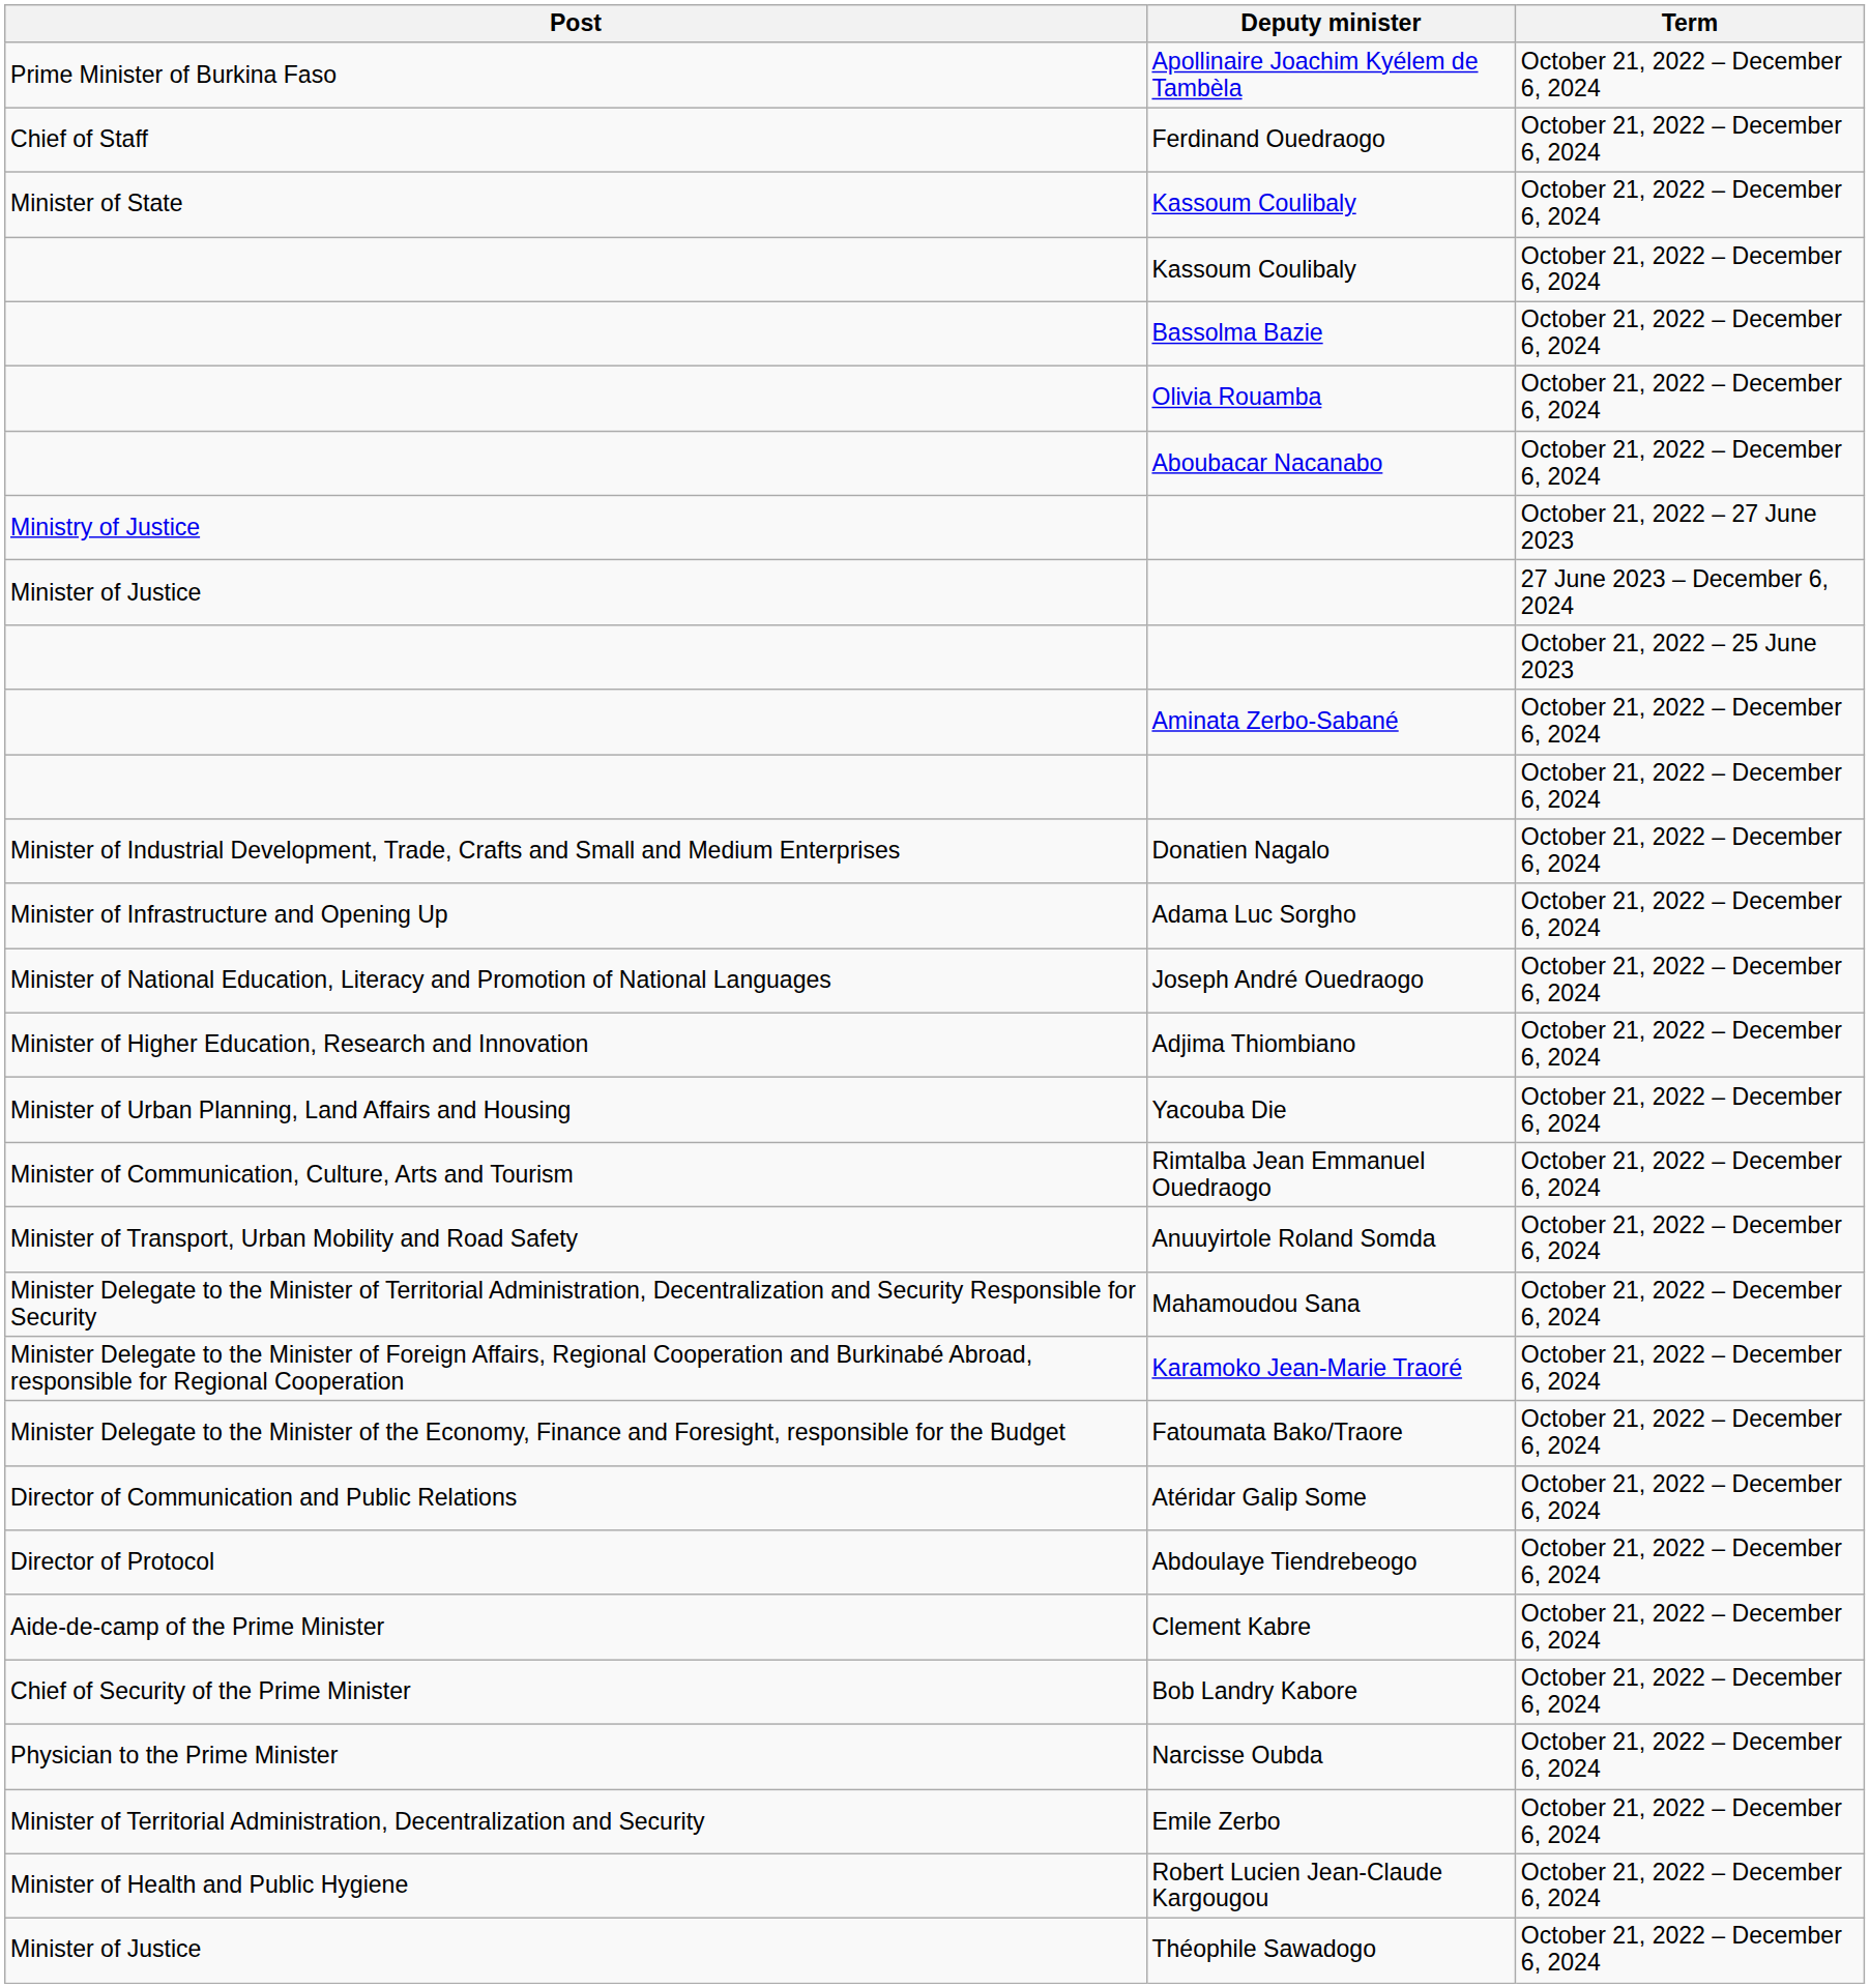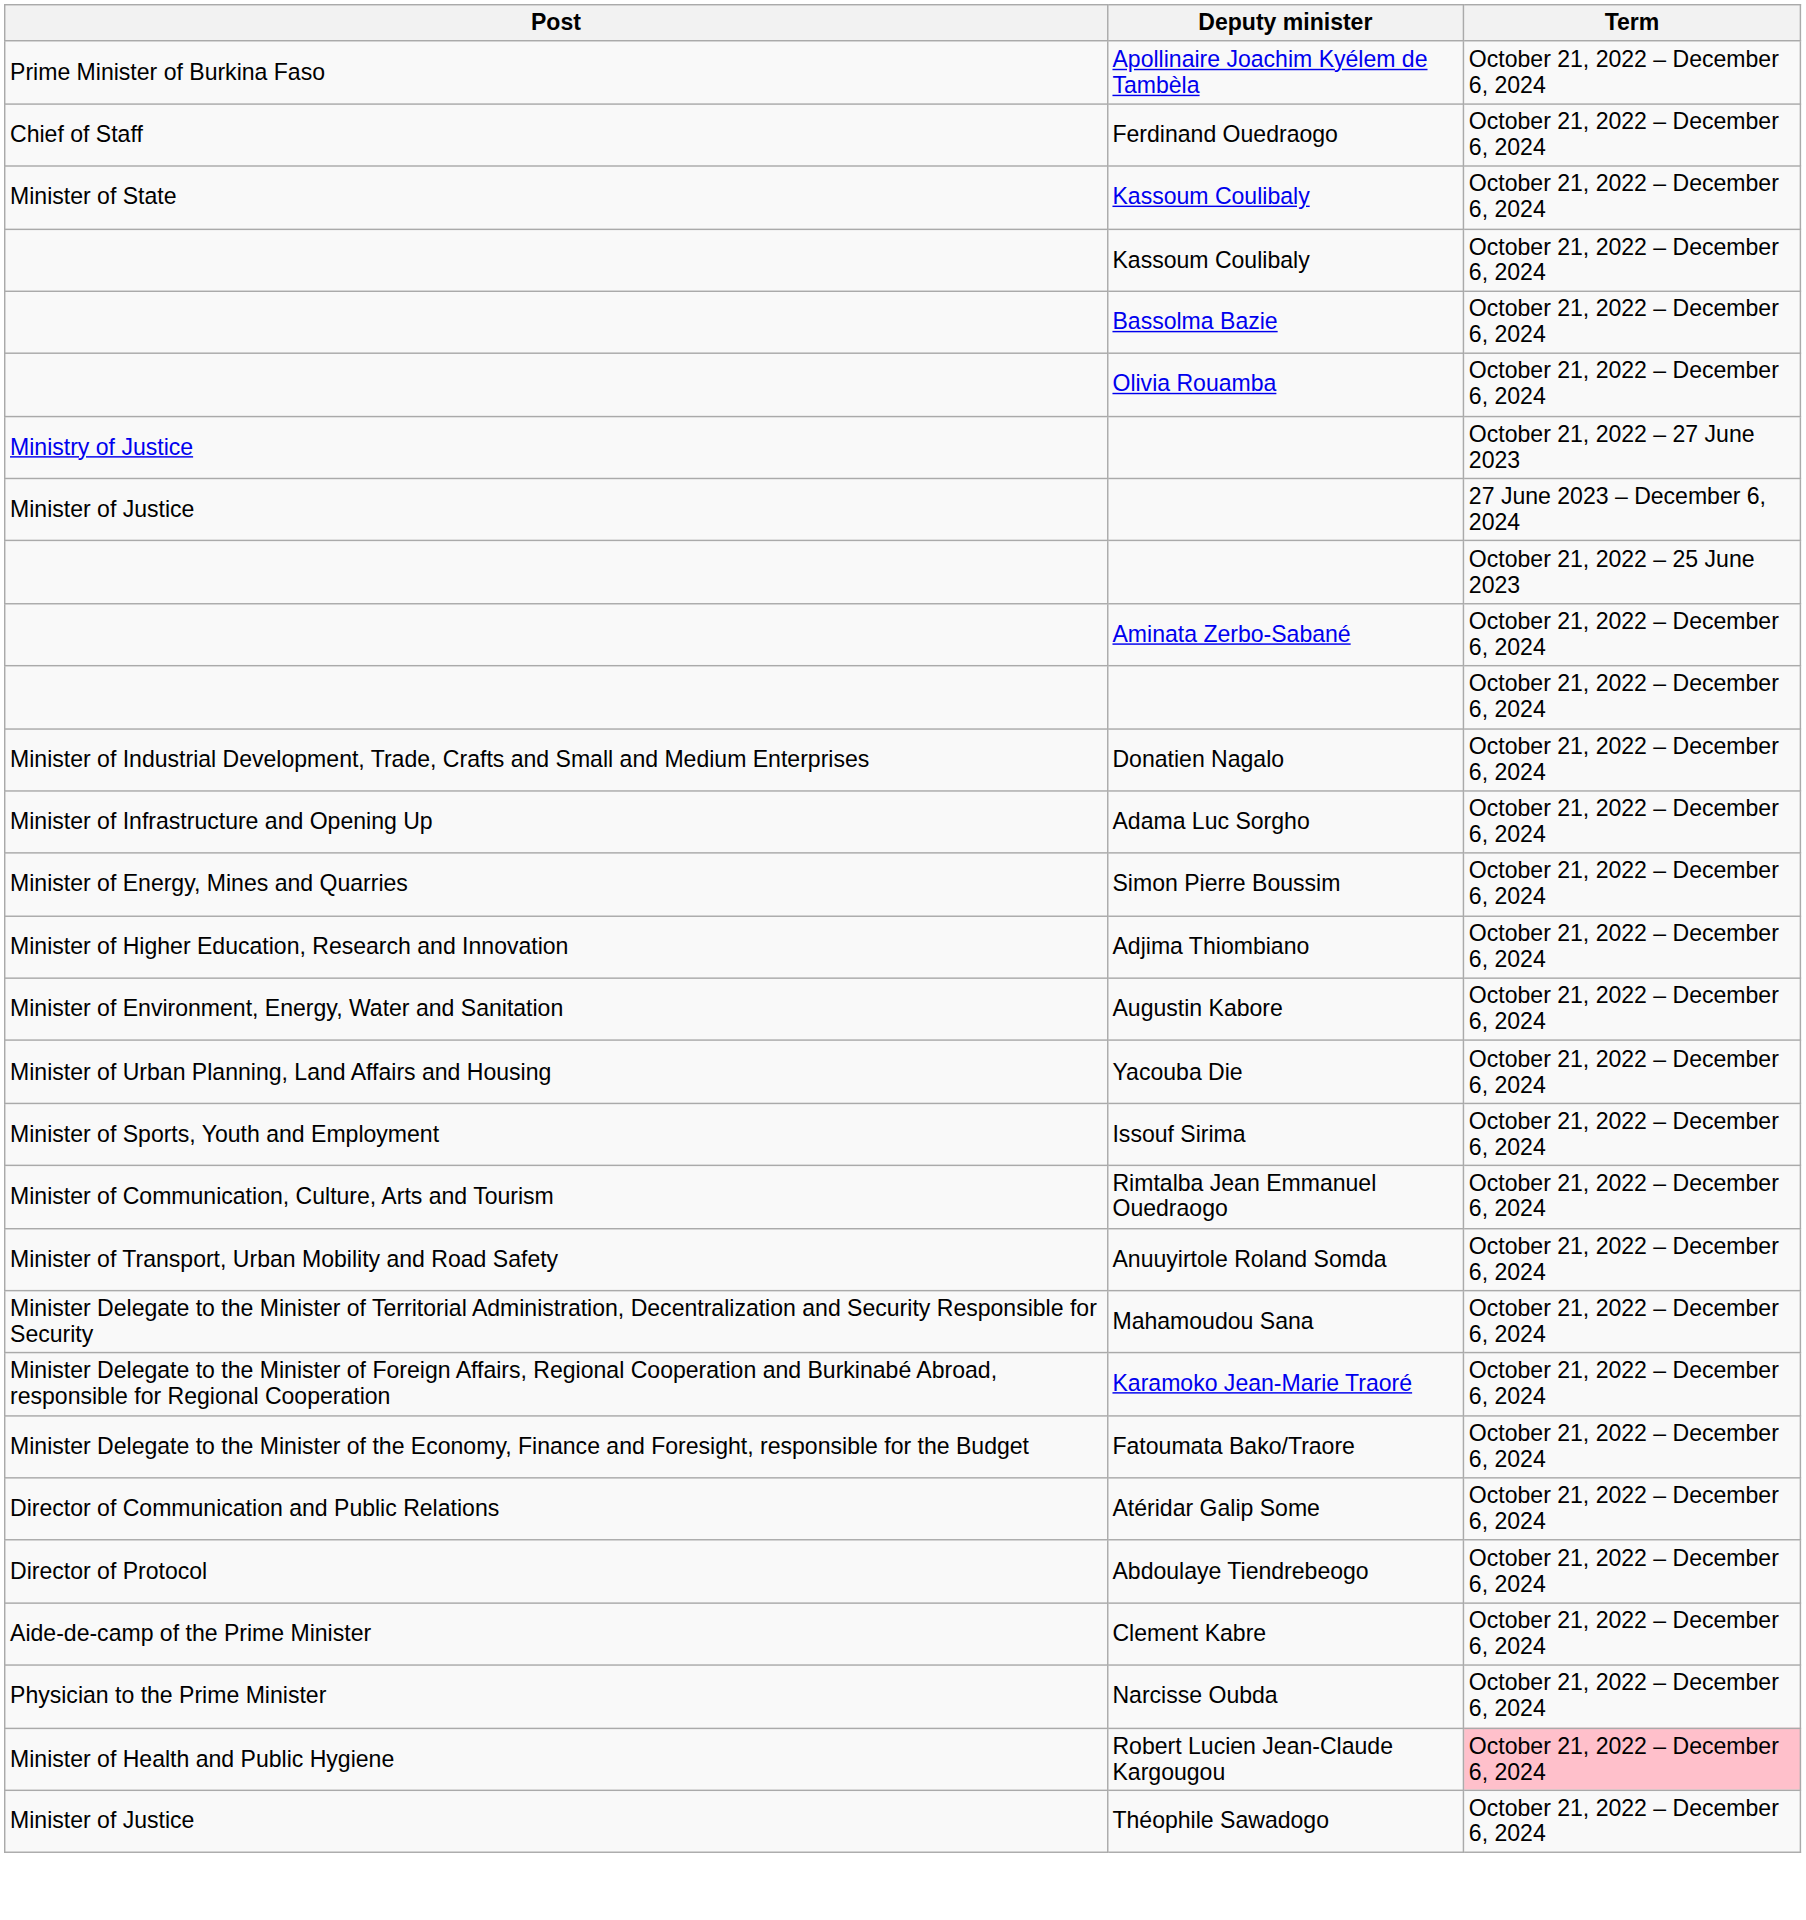- row: Aboubacar Nacanabo | October 21, 2022 – December 6, 2024
+ row: Minister of Energy, Mines and Quarries | Simon Pierre Boussim | October 21, 2022 – December 6, 2024
- row: Minister of National Education, Literacy and Promotion of National Languages | Joseph André Ouedraogo | October 21, 2022 – December 6, 2024
+ row: Minister of Environment, Energy, Water and Sanitation | Augustin Kabore | October 21, 2022 – December 6, 2024
+ row: Minister of Sports, Youth and Employment | Issouf Sirima | October 21, 2022 – December 6, 2024
- row: Chief of Security of the Prime Minister | Bob Landry Kabore | October 21, 2022 – December 6, 2024
- row: Minister of Territorial Administration, Decentralization and Security | Emile Zerbo | October 21, 2022 – December 6, 2024
Robert Lucien Jean-Claude Kargougou | Term: no background -> pink background
